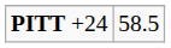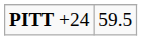PITT +24 | column 2: 58.5 -> 59.5
